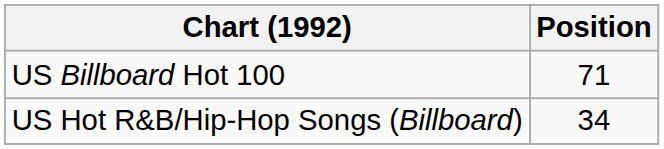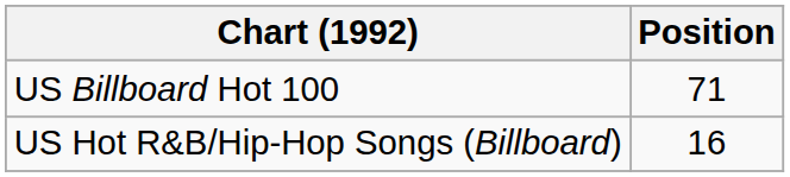US Hot R&B/Hip-Hop Songs (Billboard) | Position: 34 -> 16
